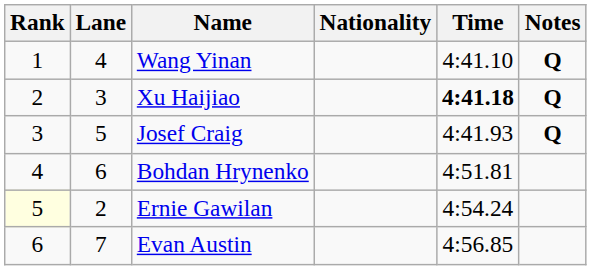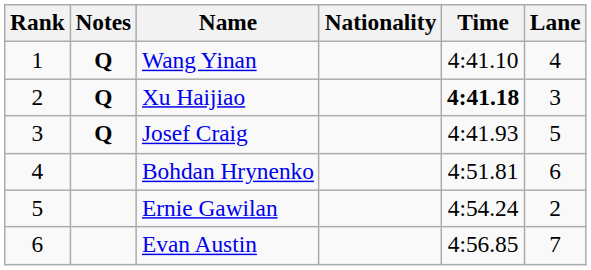columns swapped: Lane <-> Notes
Ernie Gawilan | Rank: lightyellow background -> no background
